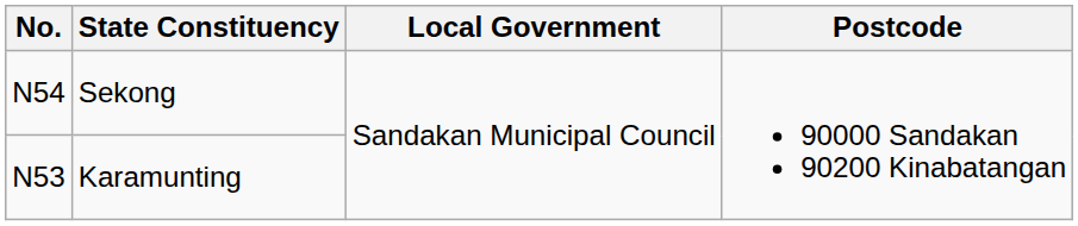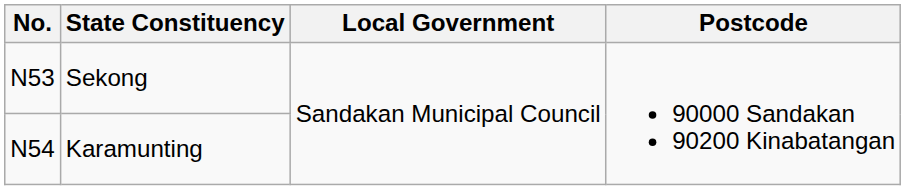Sekong | No.: N54 -> N53
Karamunting | No.: N53 -> N54
